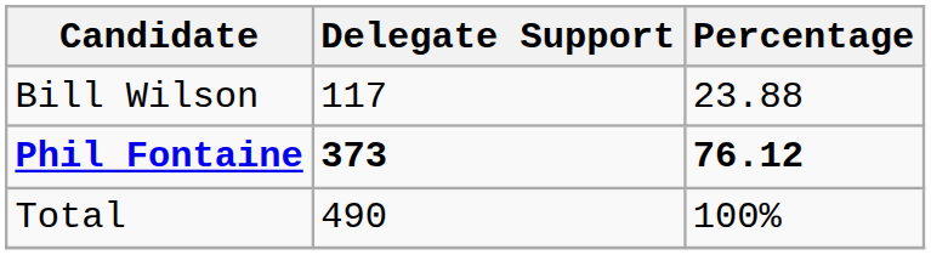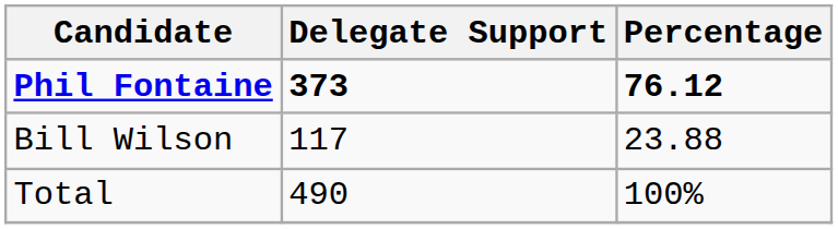rows swapped: Phil Fontaine <-> Bill Wilson
